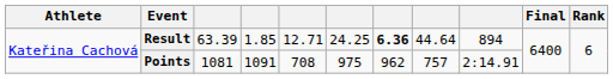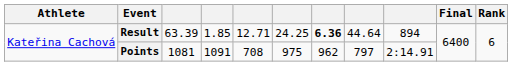Points | column 8: 757 -> 797
